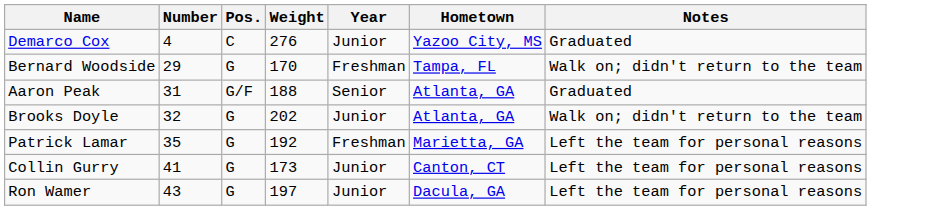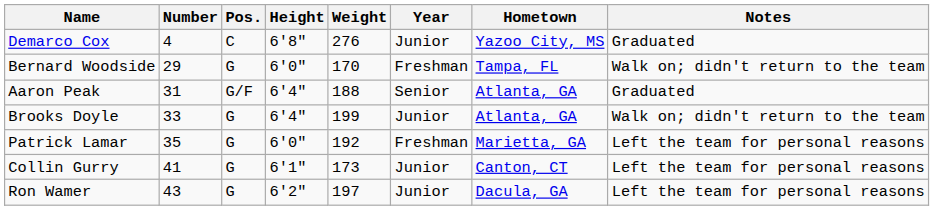+ column: Height | 6'8" | 6'0" | 6'4" | 6'4" | 6'0" | 6'1" | 6'2"
Brooks Doyle | Number: 32 -> 33
Brooks Doyle | Weight: 202 -> 199
